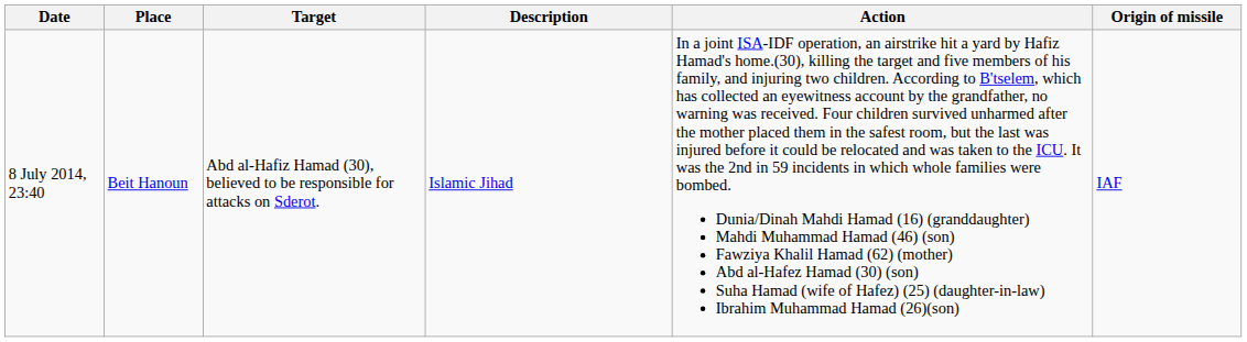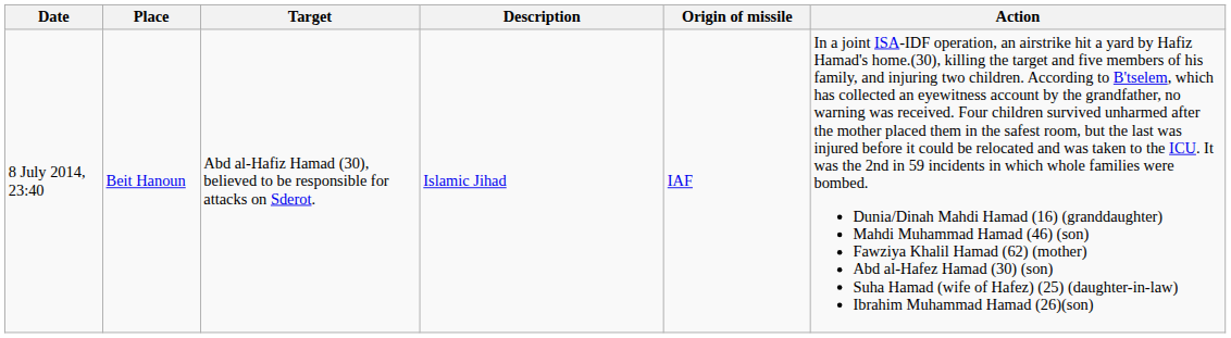columns swapped: Action <-> Origin of missile
